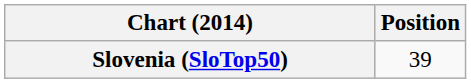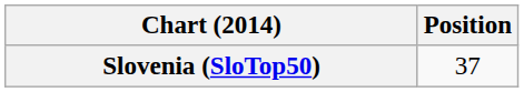Slovenia (SloTop50) | Position: 39 -> 37
